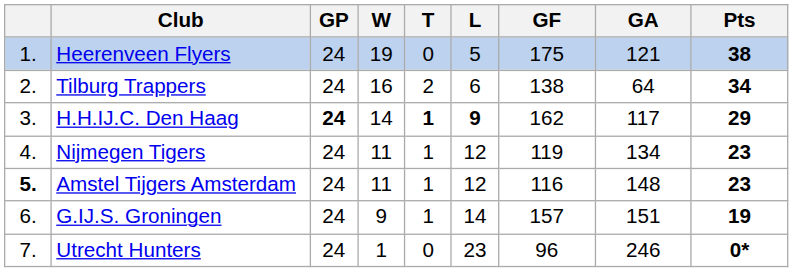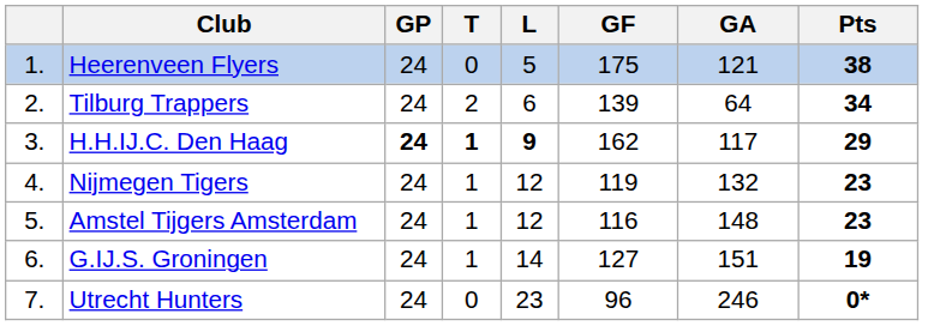- column: W | 19 | 16 | 14 | 11 | 11 | 9 | 1
Tilburg Trappers | GF: 138 -> 139
Nijmegen Tigers | GA: 134 -> 132
Amstel Tijgers Amsterdam | column 1: bold -> normal
G.IJ.S. Groningen | GF: 157 -> 127
